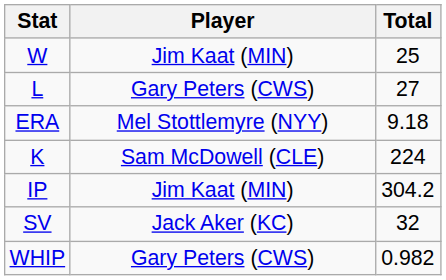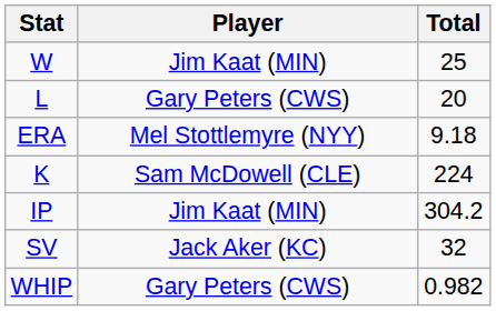L | Total: 27 -> 20
